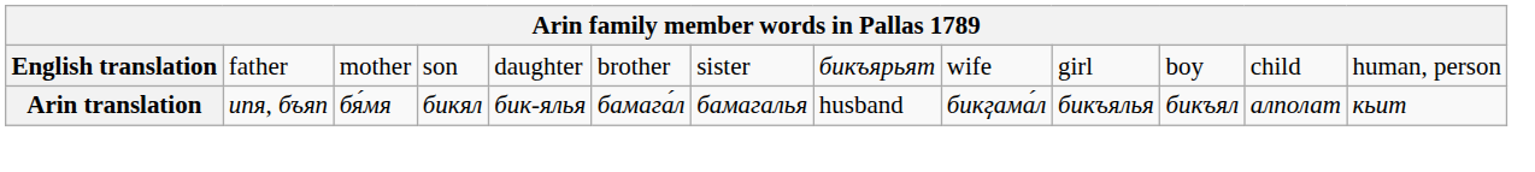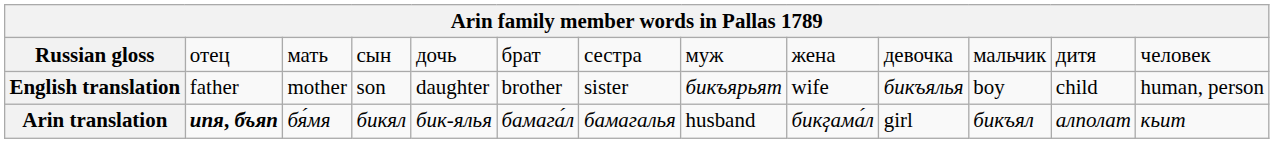+ row: Russian gloss | отец | мать | сын | дочь | брат | сестра | муж | жена | девочка | мальчик | дитя | человек
English translation | column 10: girl -> бикъялья
Arin translation | column 2: normal -> bold
Arin translation | column 10: бикъялья -> girl
